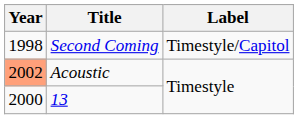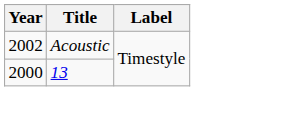- row: 1998 | Second Coming | Timestyle/Capitol
Acoustic | Year: lightsalmon background -> no background
